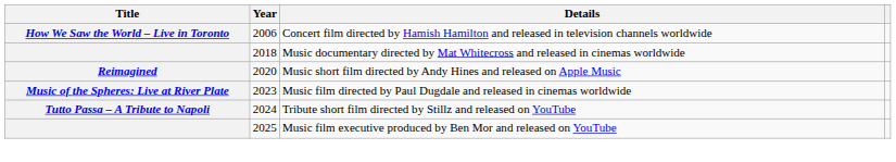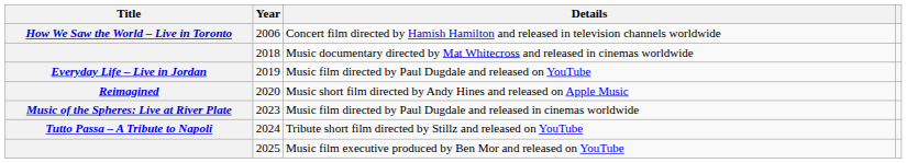+ row: Everyday Life – Live in Jordan | 2019 | Music film directed by Paul Dugdale and released on YouTube
